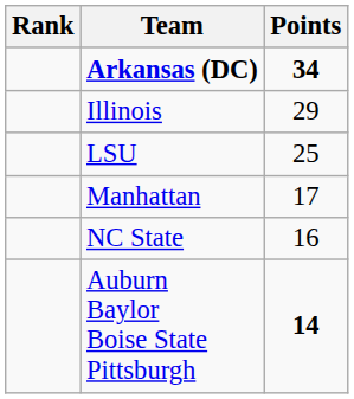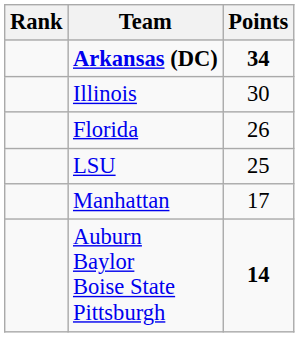Illinois | Points: 29 -> 30
+ row: Florida | 26
- row: NC State | 16
